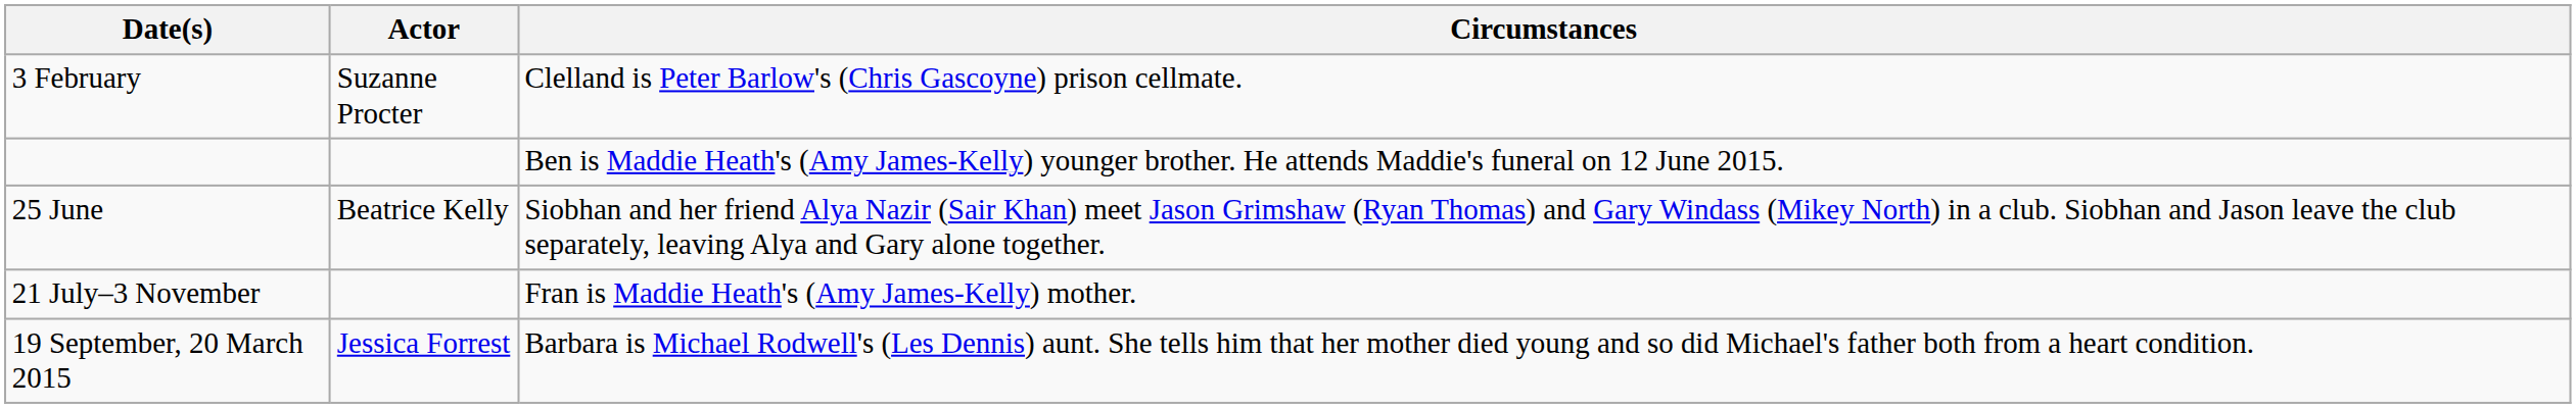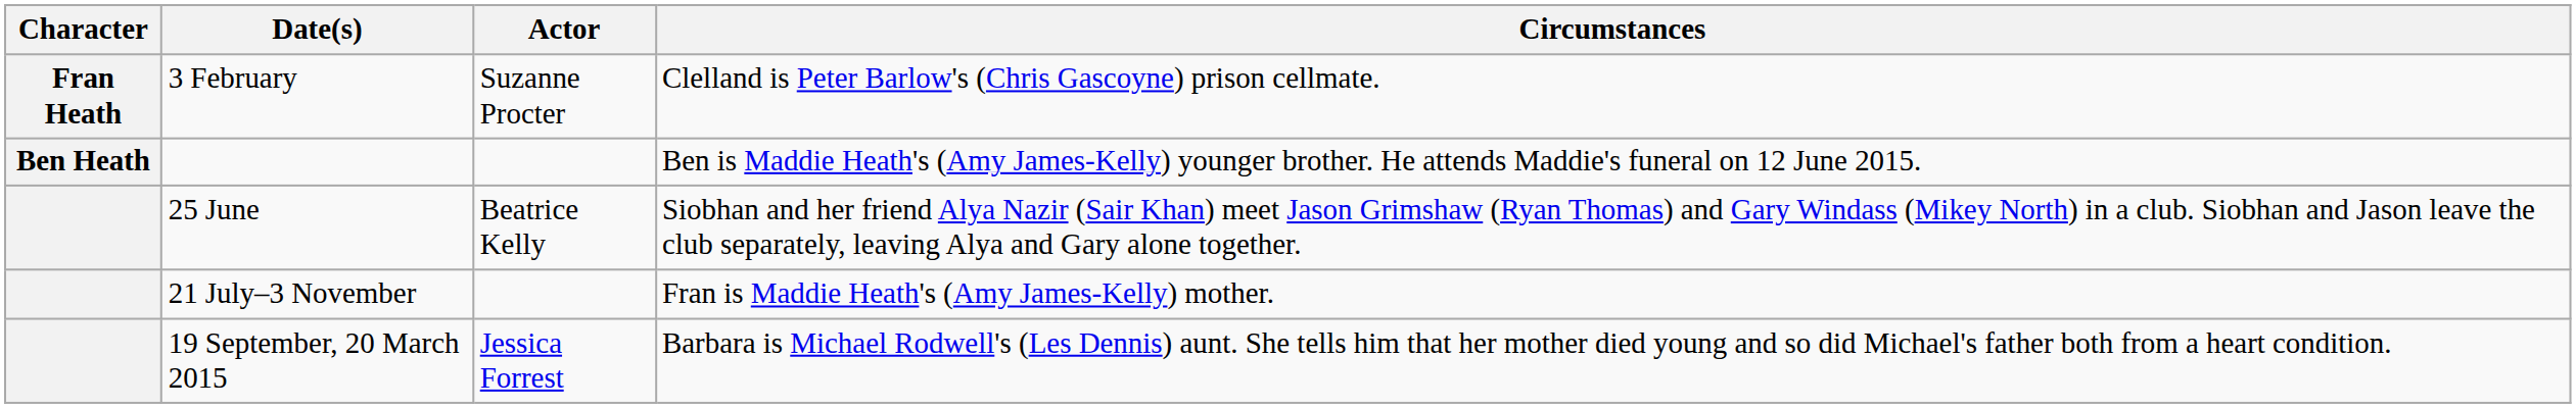+ column: Character | Fran Heath | Ben Heath
